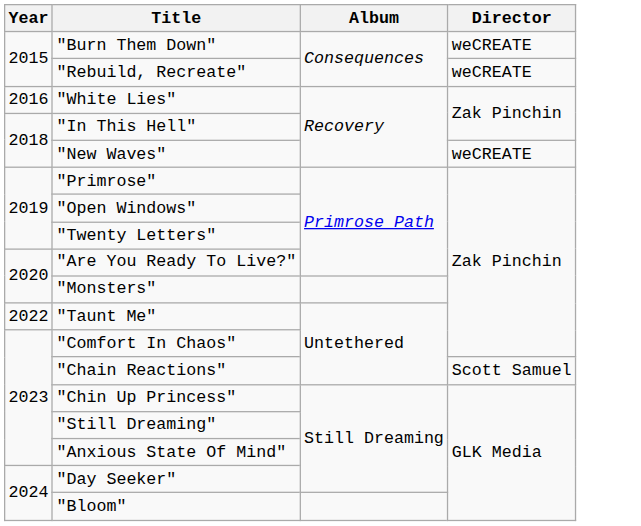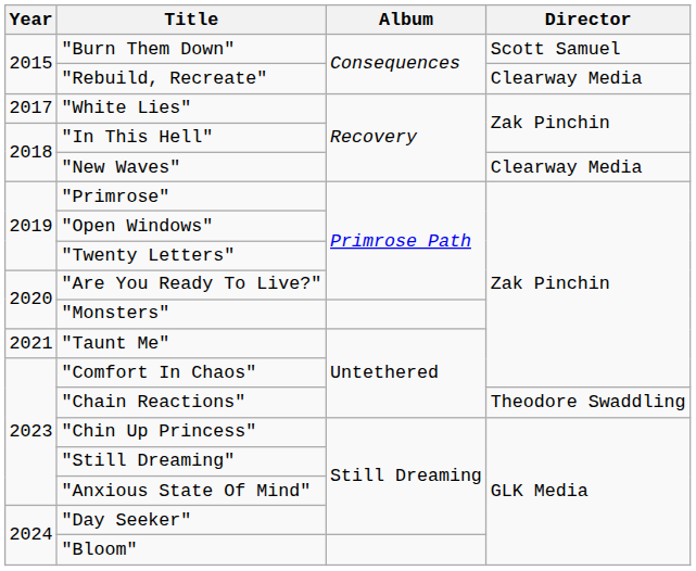"Burn Them Down" | Director: weCREATE -> Scott Samuel
"Rebuild, Recreate" | Director: weCREATE -> Clearway Media
"White Lies" | Year: 2016 -> 2017
"New Waves" | Director: weCREATE -> Clearway Media
"Taunt Me" | Year: 2022 -> 2021
"Chain Reactions" | Director: Scott Samuel -> Theodore Swaddling
